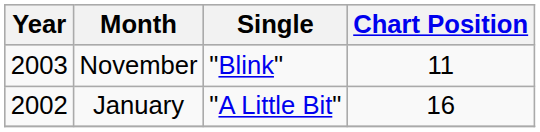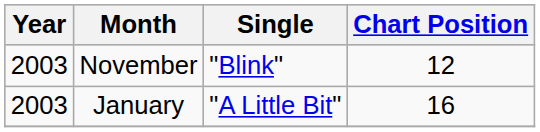November | Chart Position: 11 -> 12
January | Year: 2002 -> 2003
